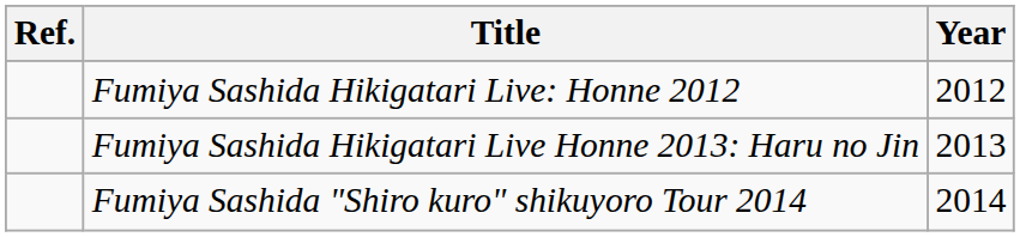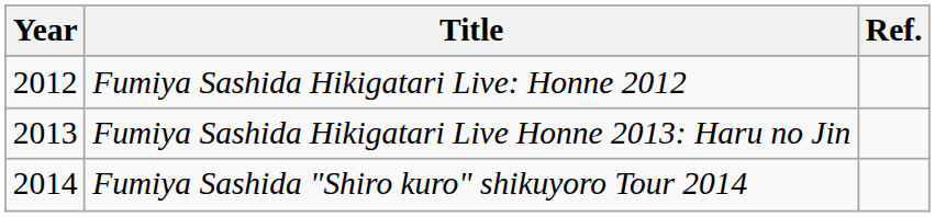columns swapped: Year <-> Ref.
